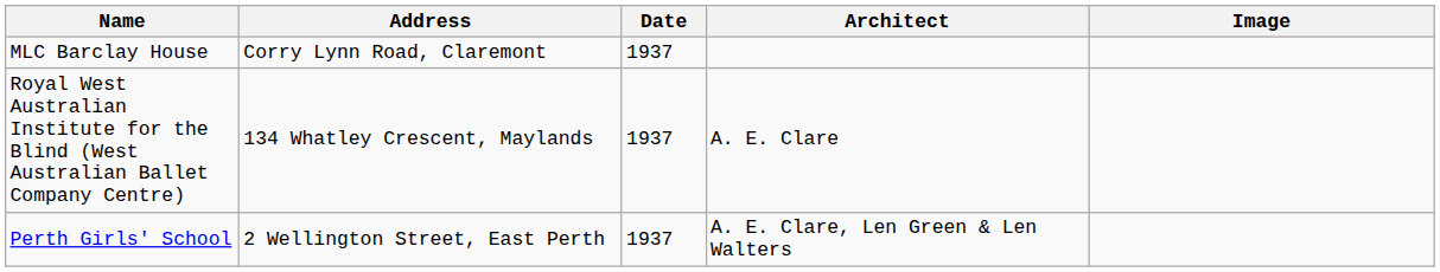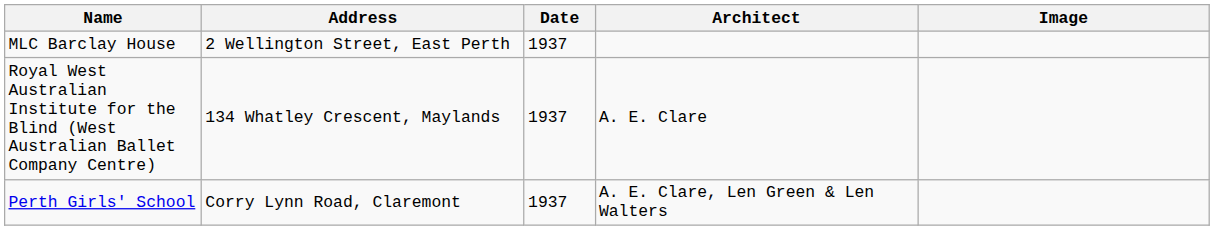MLC Barclay House | Address: Corry Lynn Road, Claremont -> 2 Wellington Street, East Perth
Perth Girls' School | Address: 2 Wellington Street, East Perth -> Corry Lynn Road, Claremont
